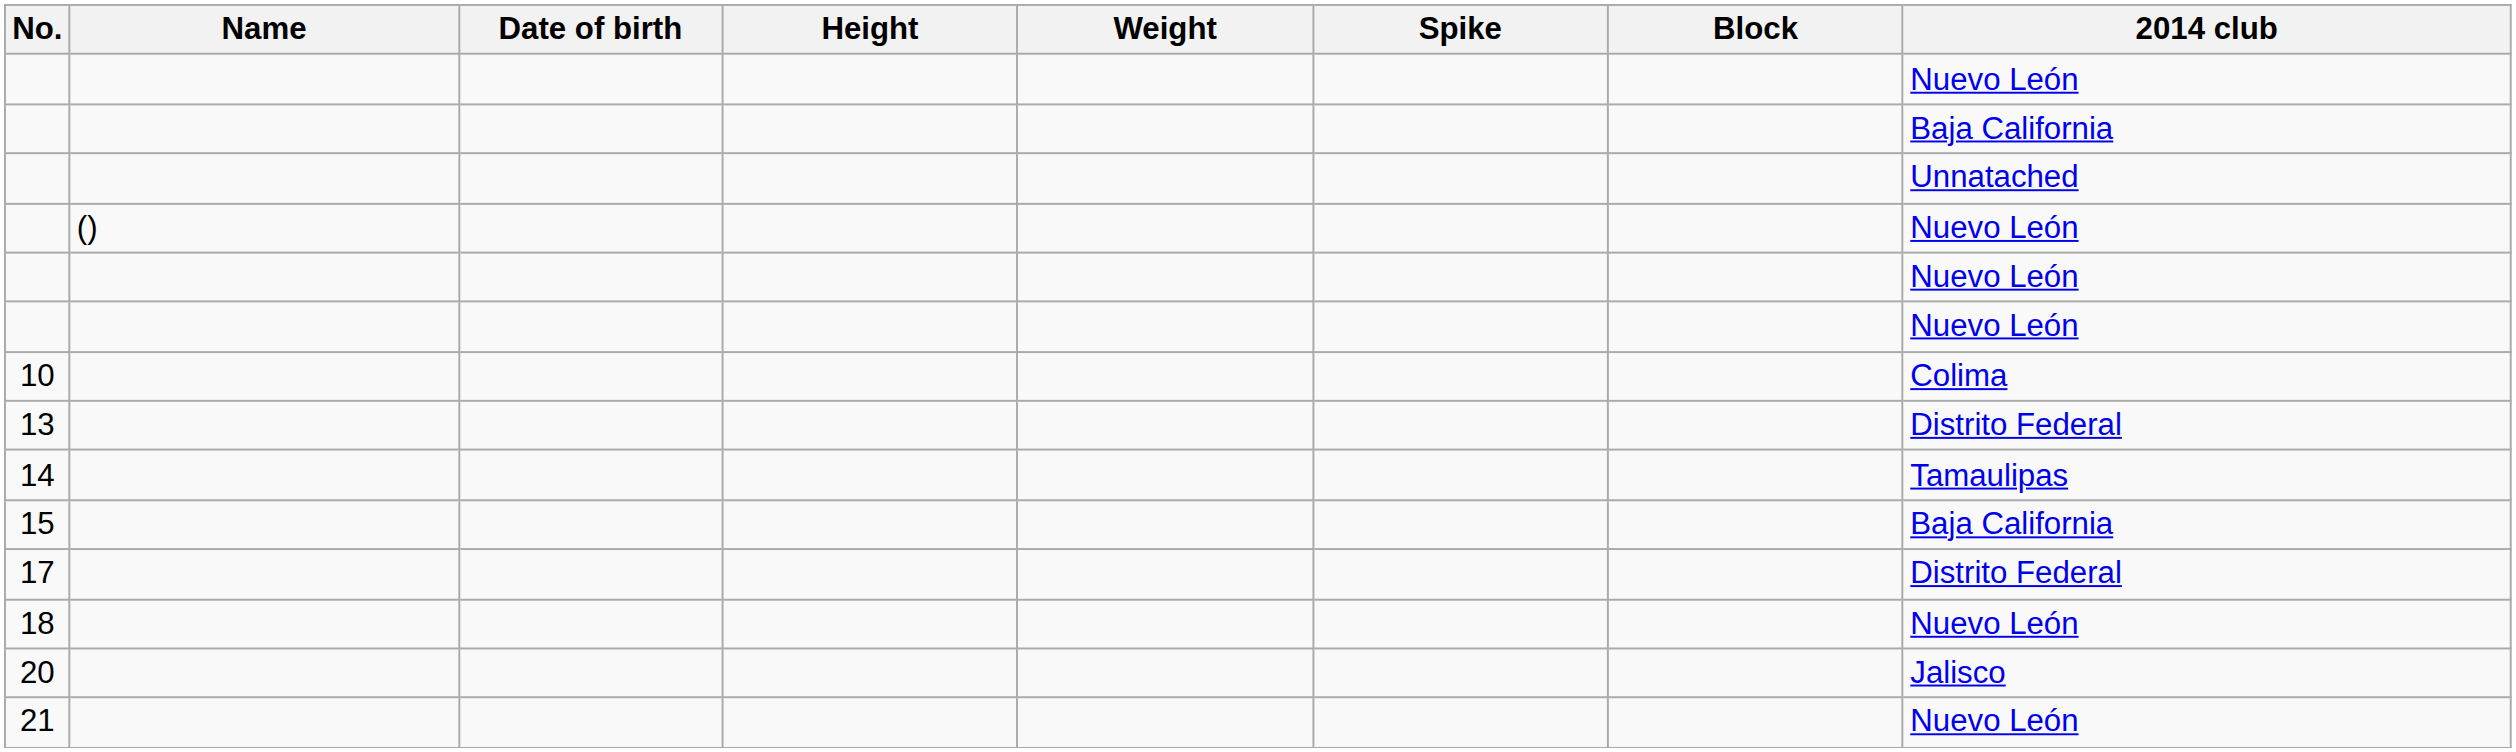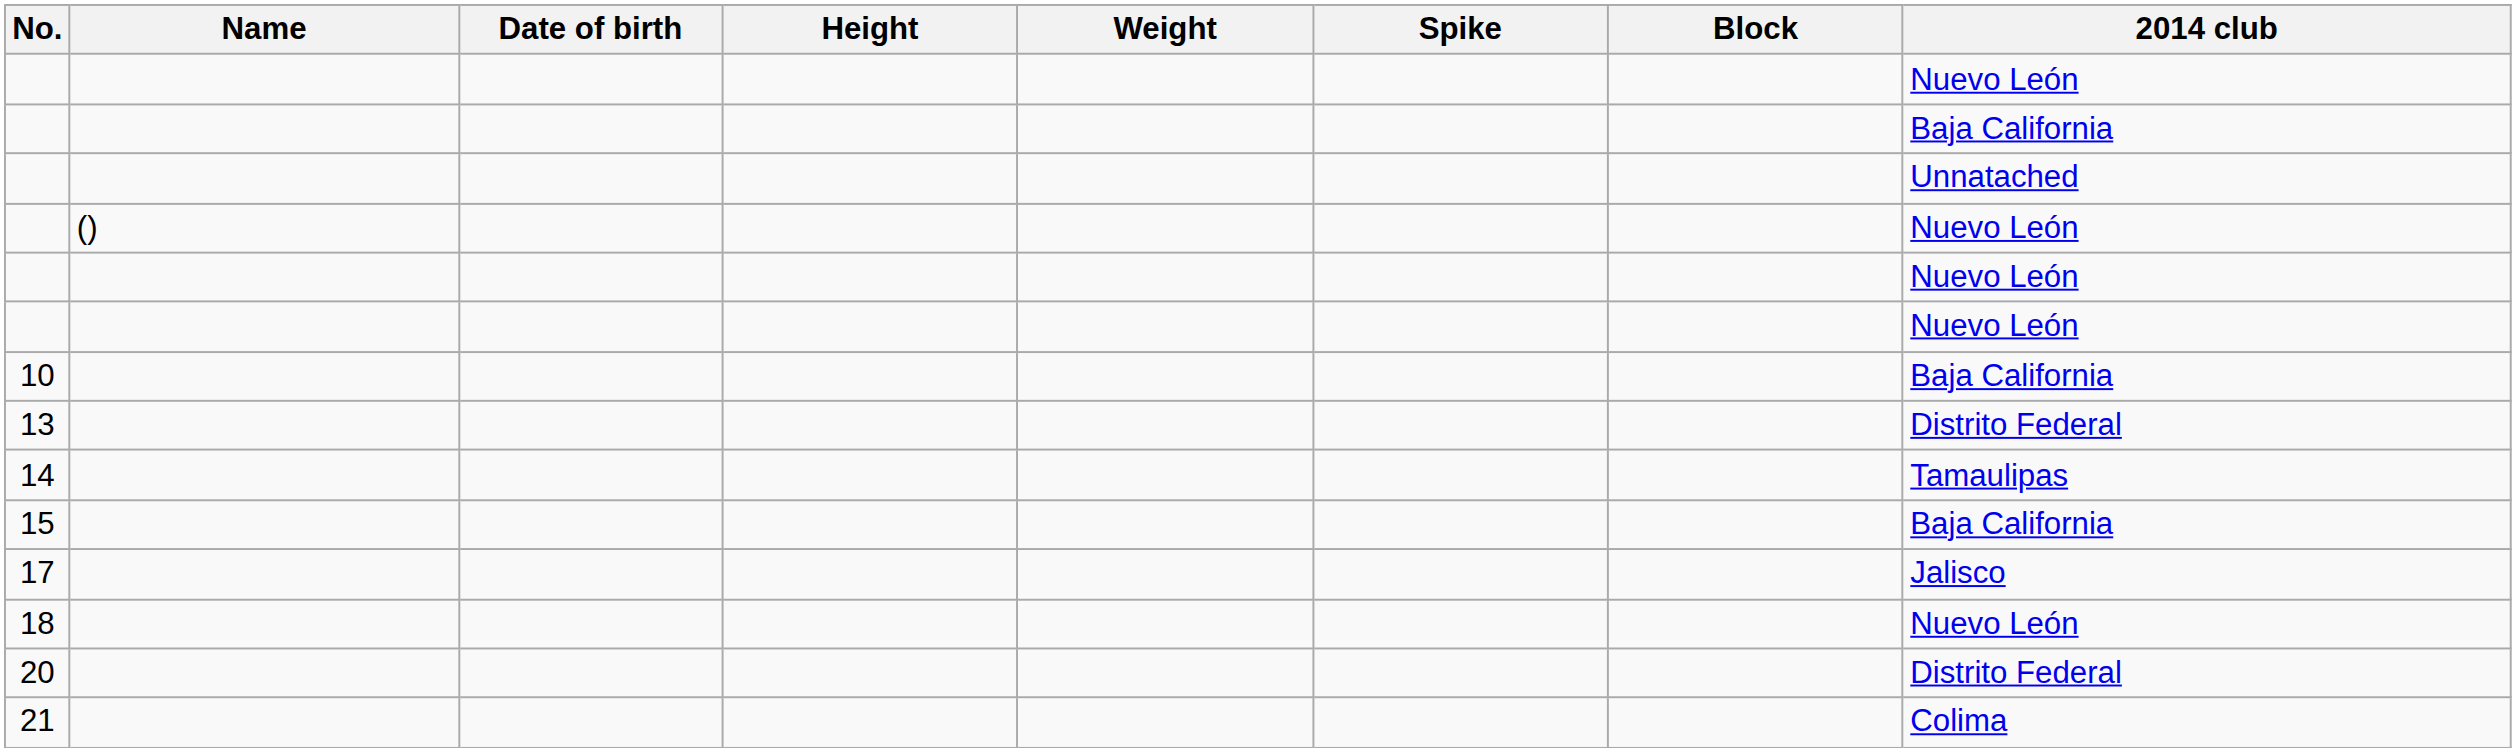10 | 2014 club: Colima -> Baja California
17 | 2014 club: Distrito Federal -> Jalisco
20 | 2014 club: Jalisco -> Distrito Federal
21 | 2014 club: Nuevo León -> Colima
